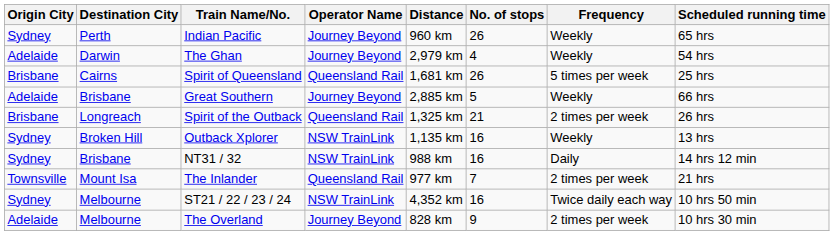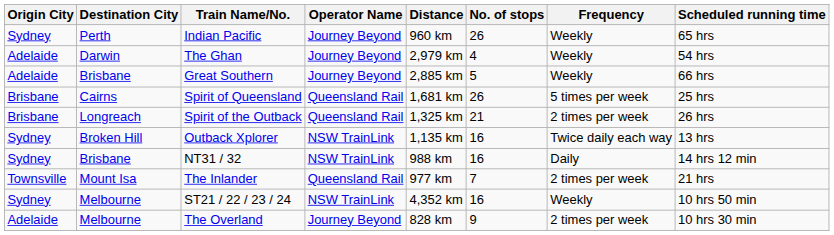rows swapped: Great Southern <-> Spirit of Queensland
Outback Xplorer | Frequency: Weekly -> Twice daily each way
ST21 / 22 / 23 / 24 | Frequency: Twice daily each way -> Weekly
